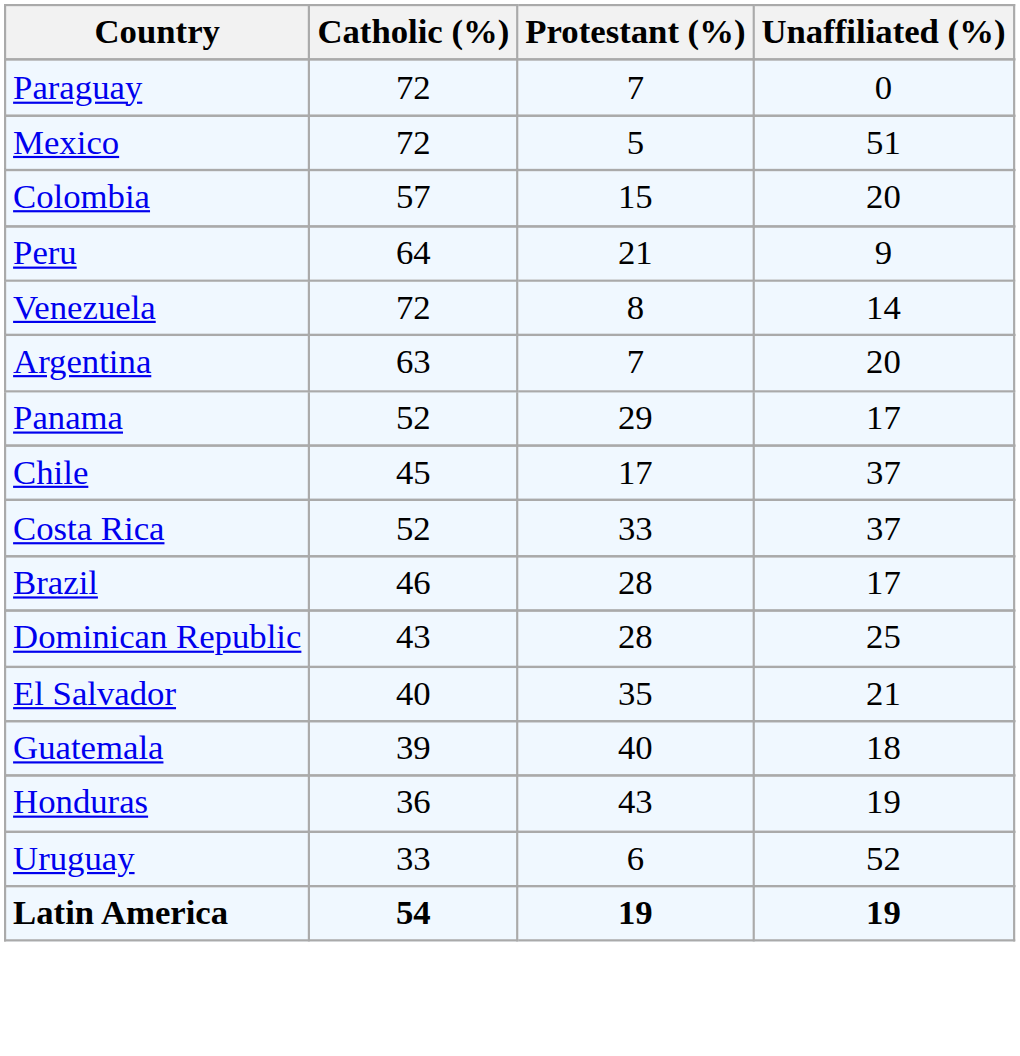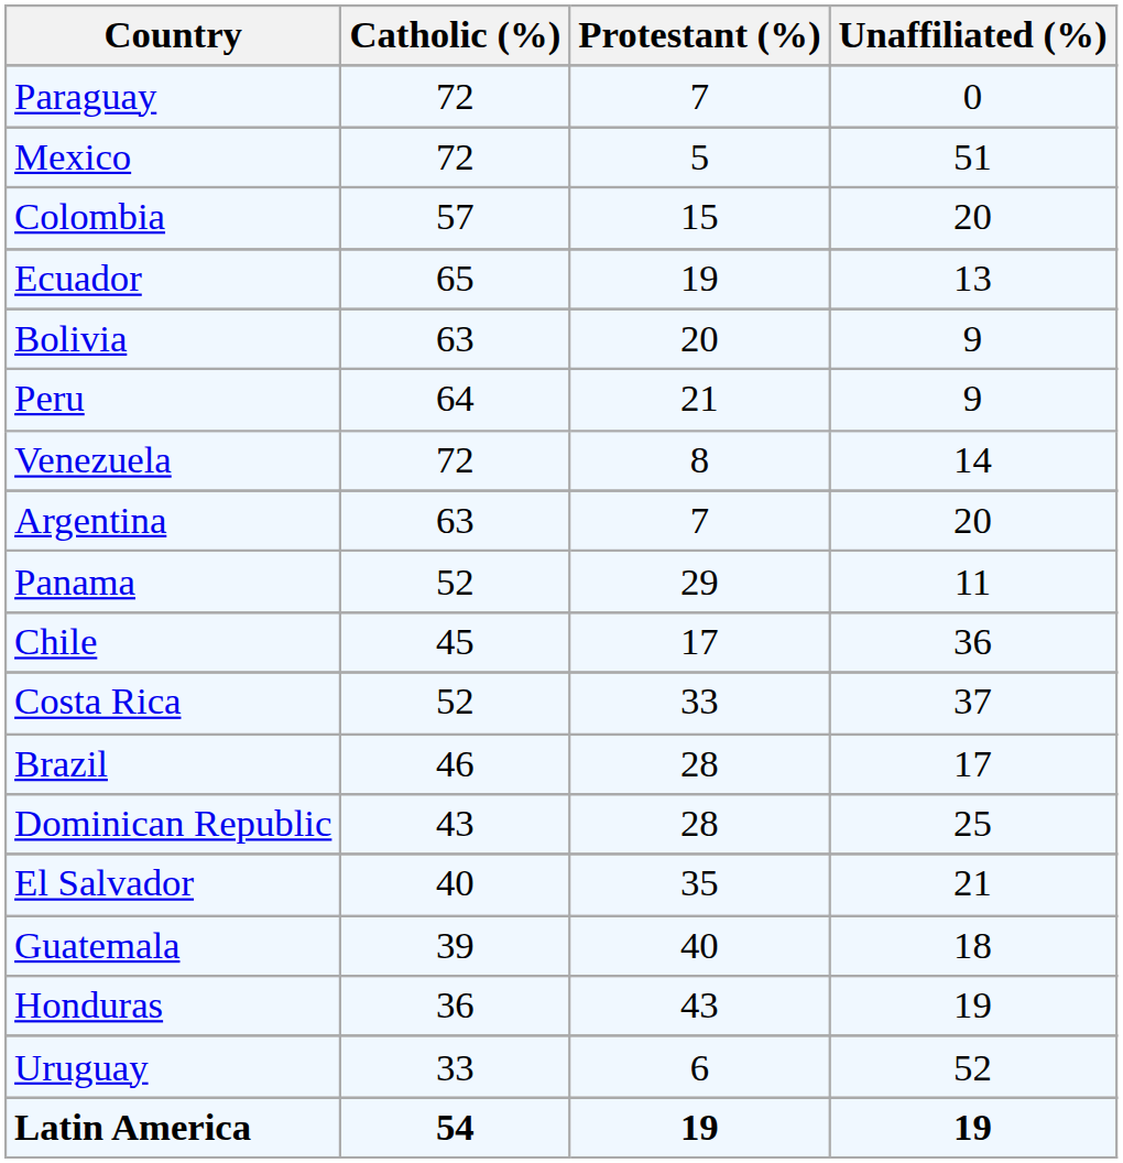+ row: Ecuador | 65 | 19 | 13
+ row: Bolivia | 63 | 20 | 9
Panama | Unaffiliated (%): 17 -> 11
Chile | Unaffiliated (%): 37 -> 36
